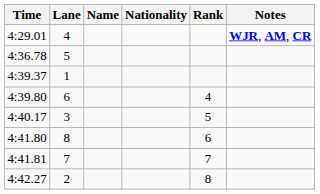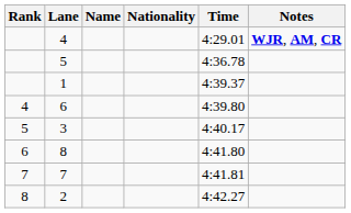columns swapped: Rank <-> Time
